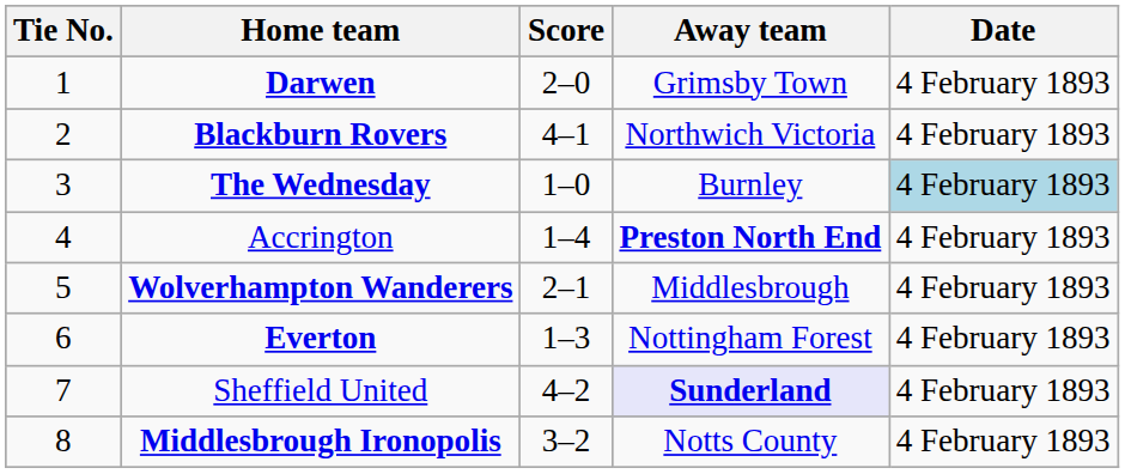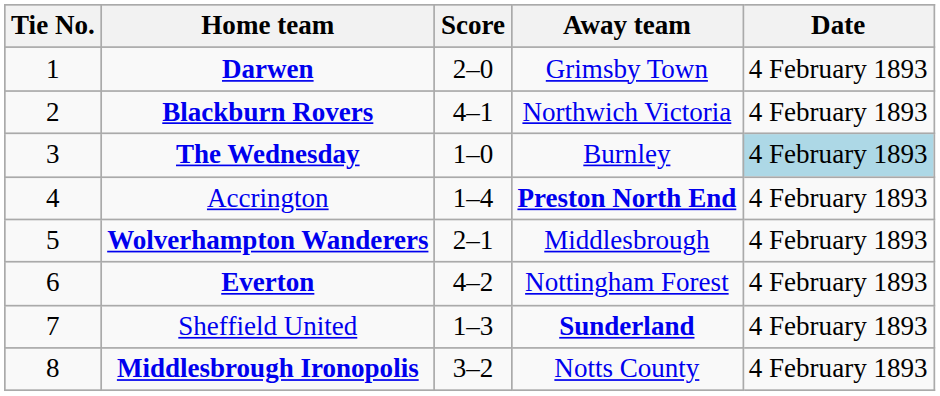Everton | Score: 1–3 -> 4–2
Sheffield United | Score: 4–2 -> 1–3
Sheffield United | Away team: lavender background -> no background
